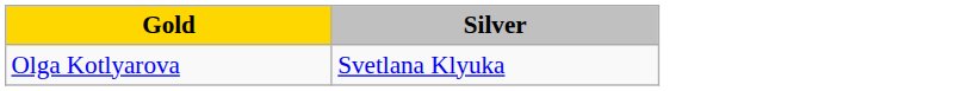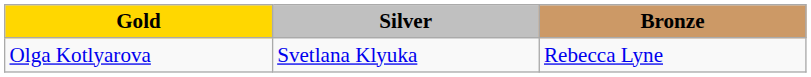+ column: Bronze | Rebecca Lyne
